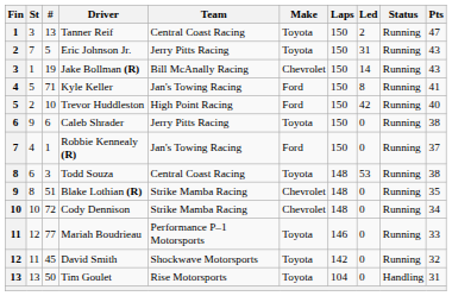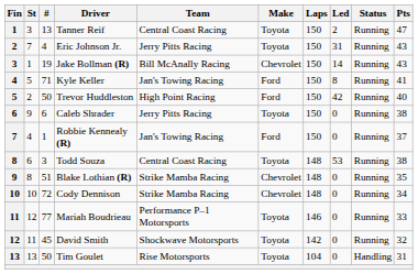Eric Johnson Jr. | #: 5 -> 4
Trevor Huddleston | #: 10 -> 50
